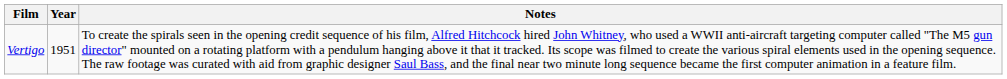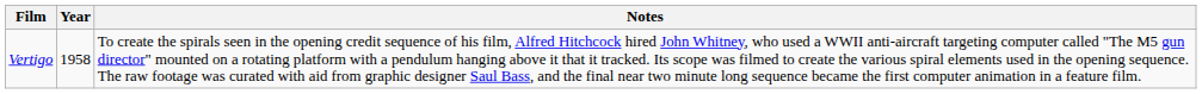Vertigo | Year: 1951 -> 1958
